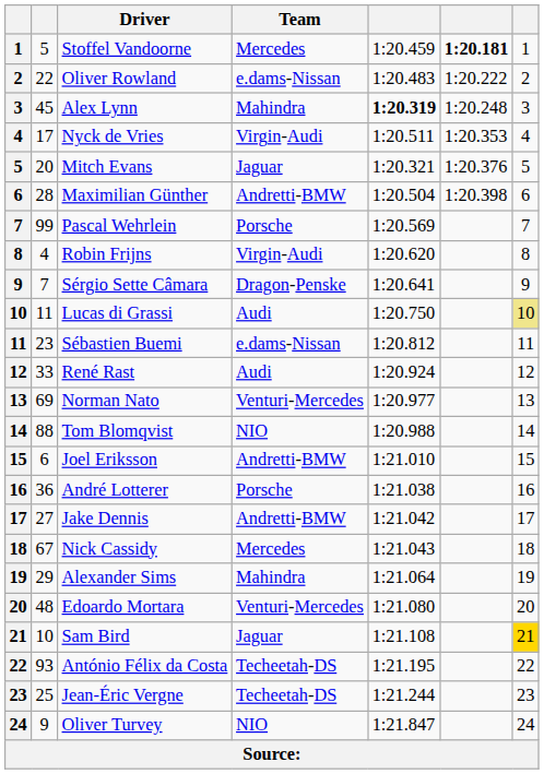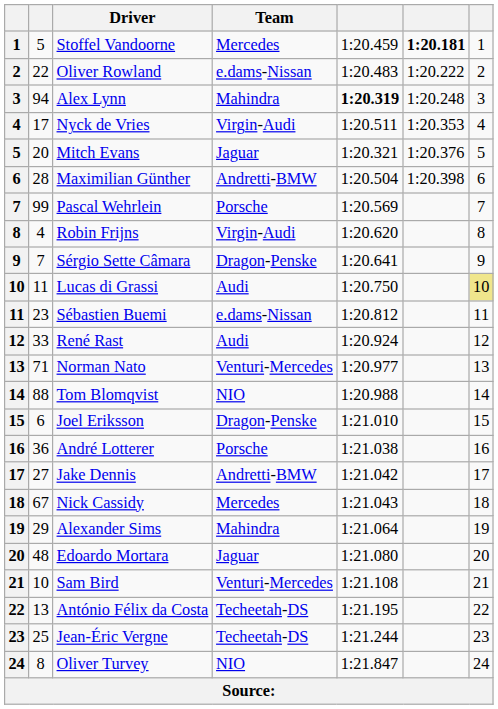Alex Lynn | column 2: 45 -> 94
Norman Nato | column 2: 69 -> 71
Joel Eriksson | Team: Andretti-BMW -> Dragon-Penske
Edoardo Mortara | Team: Venturi-Mercedes -> Jaguar
Sam Bird | Team: Jaguar -> Venturi-Mercedes
Sam Bird | column 7: gold background -> no background
António Félix da Costa | column 2: 93 -> 13
Oliver Turvey | column 2: 9 -> 8
